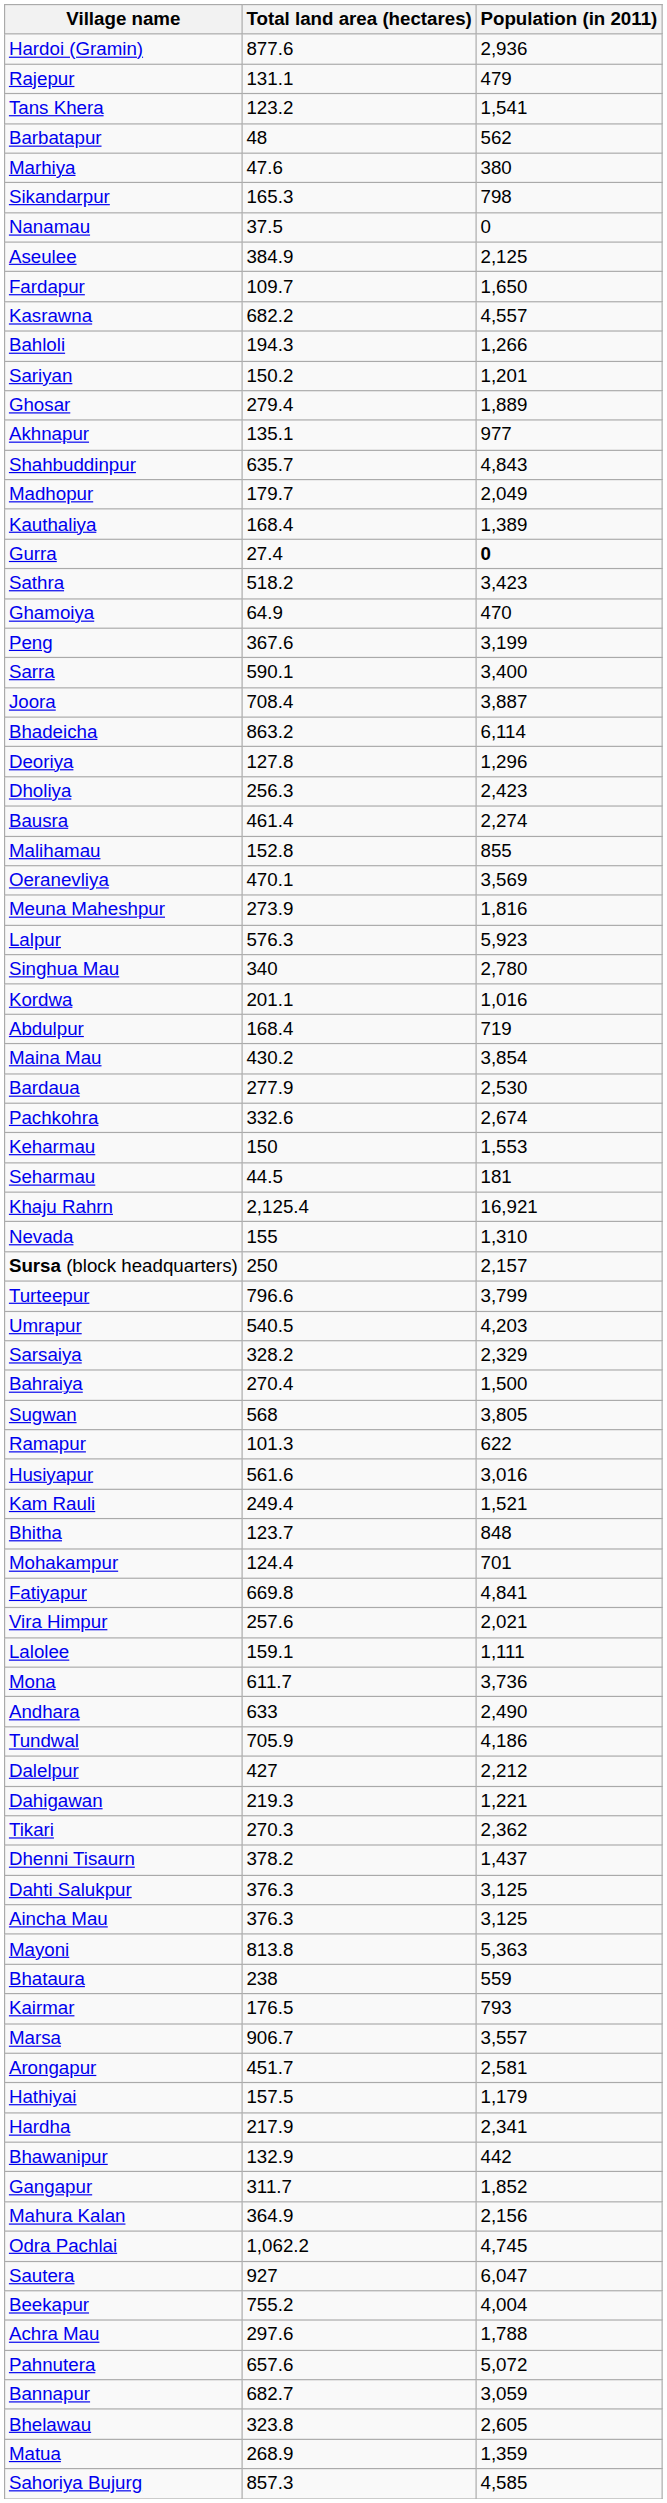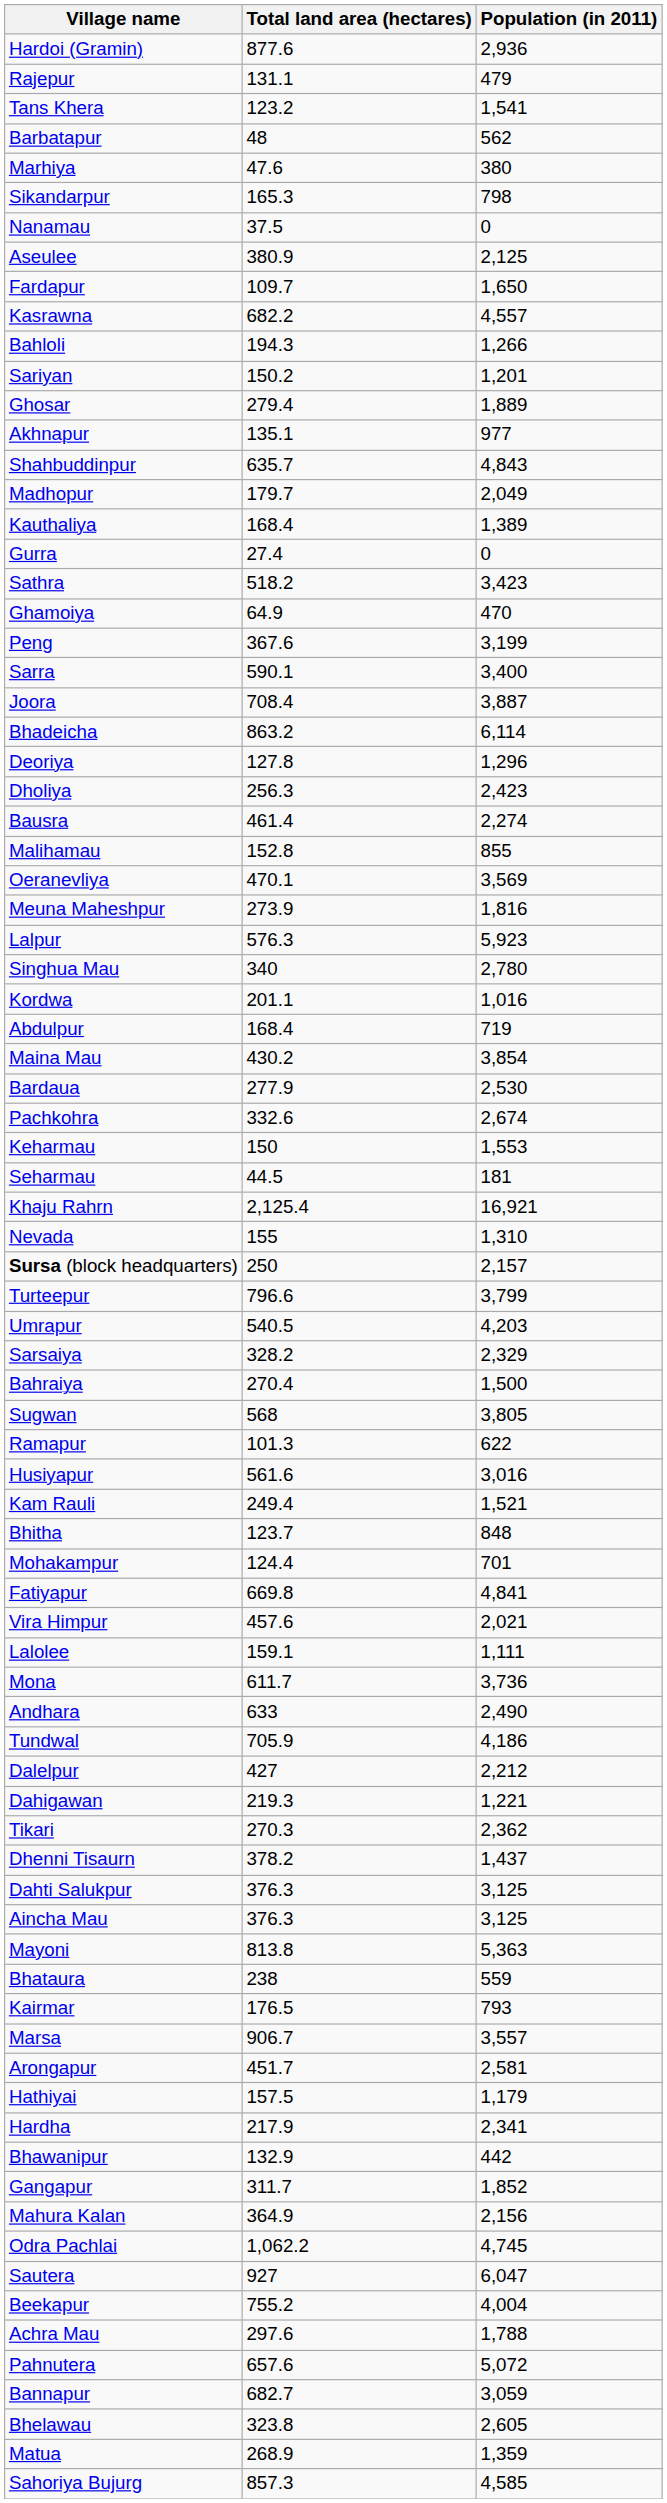Aseulee | Total land area (hectares): 384.9 -> 380.9
Gurra | Population (in 2011): bold -> normal
Vira Himpur | Total land area (hectares): 257.6 -> 457.6
